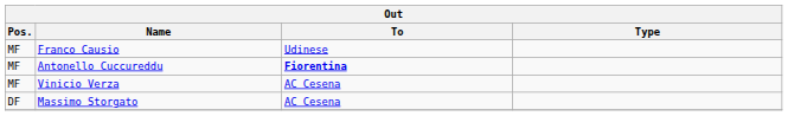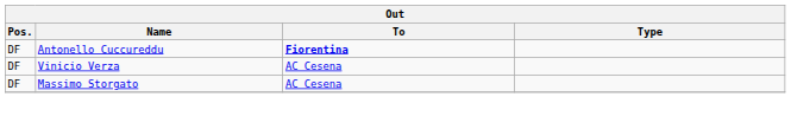- row: MF | Franco Causio | Udinese
Antonello Cuccureddu | Pos.: MF -> DF
Vinicio Verza | Pos.: MF -> DF
